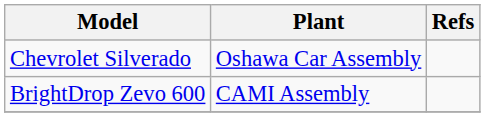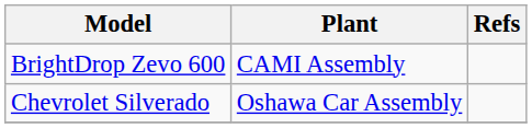rows swapped: Chevrolet Silverado <-> BrightDrop Zevo 600
